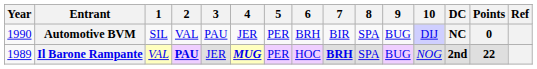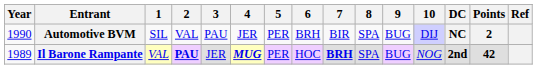Automotive BVM | Points: 0 -> 2
Il Barone Rampante | Points: 22 -> 42
